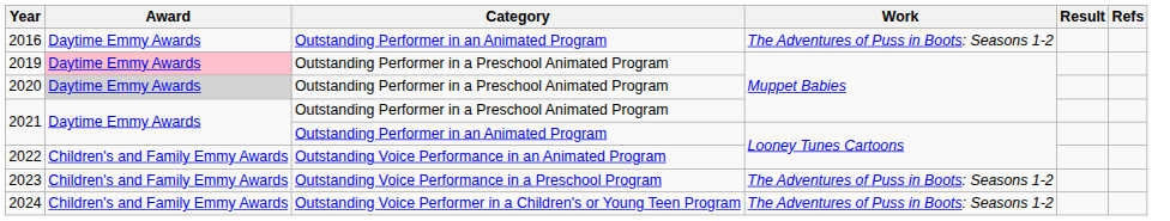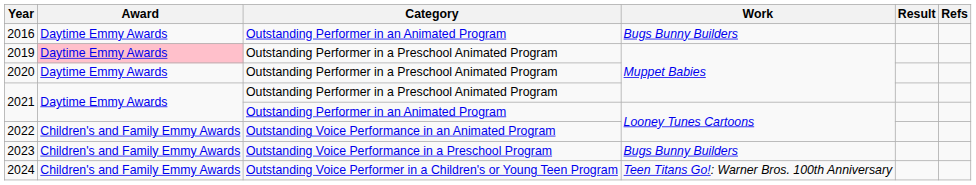2016 | Work: The Adventures of Puss in Boots: Seasons 1-2 -> Bugs Bunny Builders
2020 | Award: lightgrey background -> no background
2023 | Work: The Adventures of Puss in Boots: Seasons 1-2 -> Bugs Bunny Builders
2024 | Work: The Adventures of Puss in Boots: Seasons 1-2 -> Teen Titans Go!: Warner Bros. 100th Anniversary
